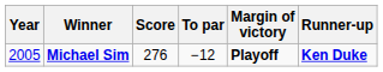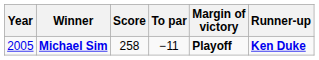Michael Sim | Score: 276 -> 258
Michael Sim | To par: −12 -> −11
